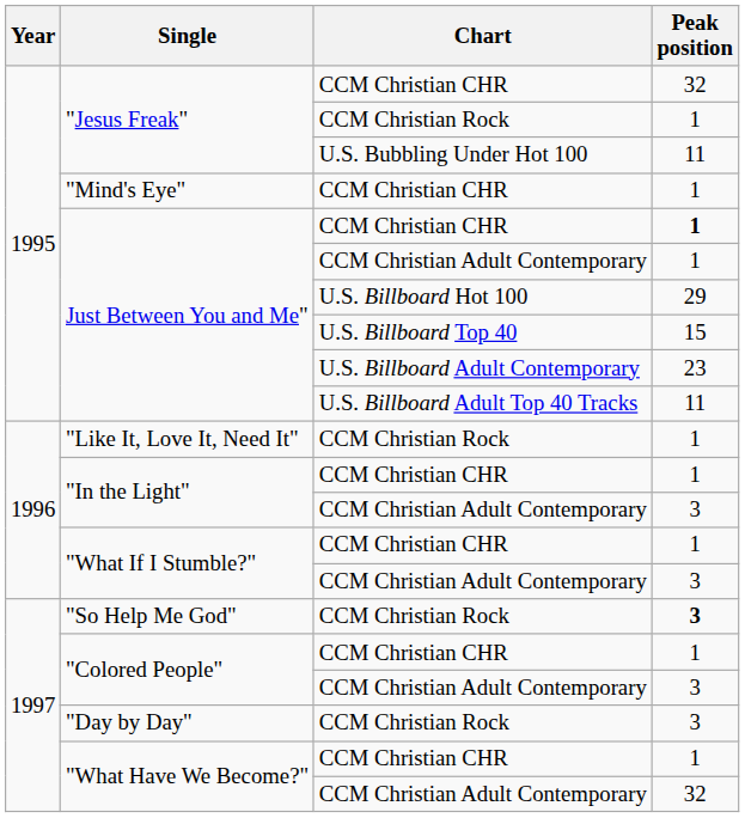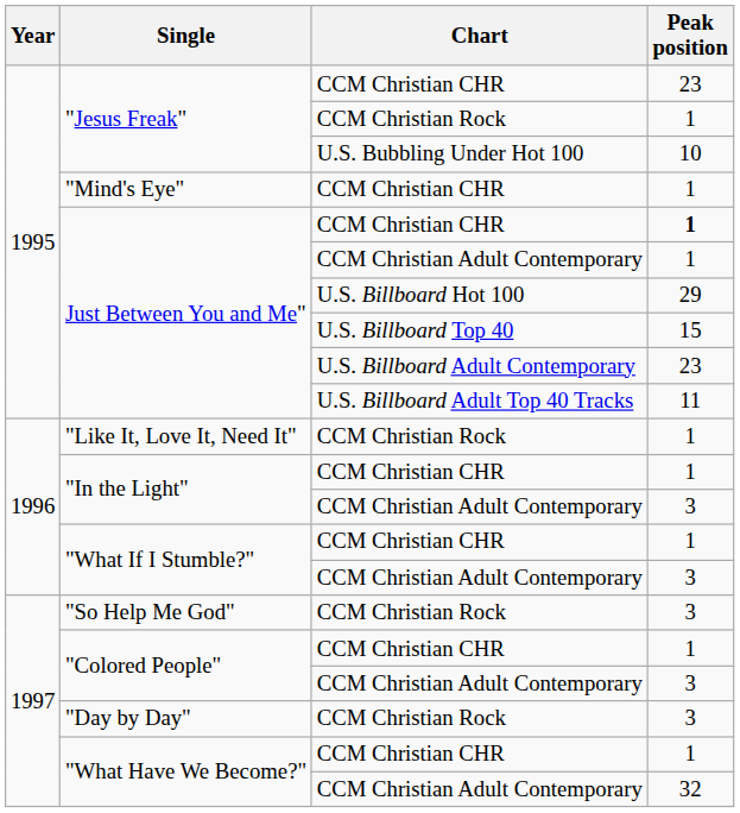"Jesus Freak" / CCM Christian CHR | Peak position: 32 -> 23
"Jesus Freak" / U.S. Bubbling Under Hot 100 | Peak position: 11 -> 10
"So Help Me God" | Peak position: bold -> normal
